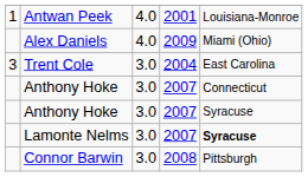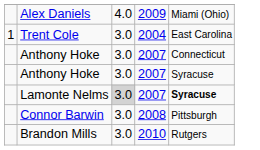- row: 1 | Antwan Peek | 4.0 | 2001 | Louisiana-Monroe
Trent Cole | column 1: 3 -> 1
Lamonte Nelms | column 3: no background -> lightgrey background
+ row: Brandon Mills | 3.0 | 2010 | Rutgers
